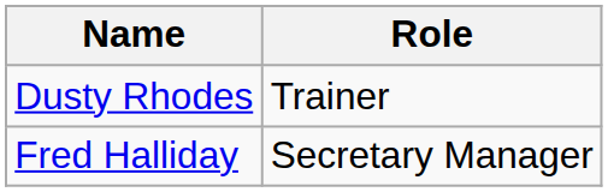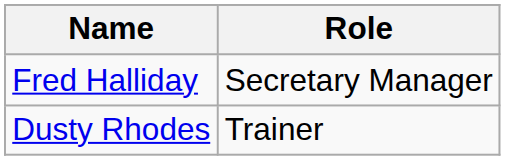rows swapped: Fred Halliday <-> Dusty Rhodes
